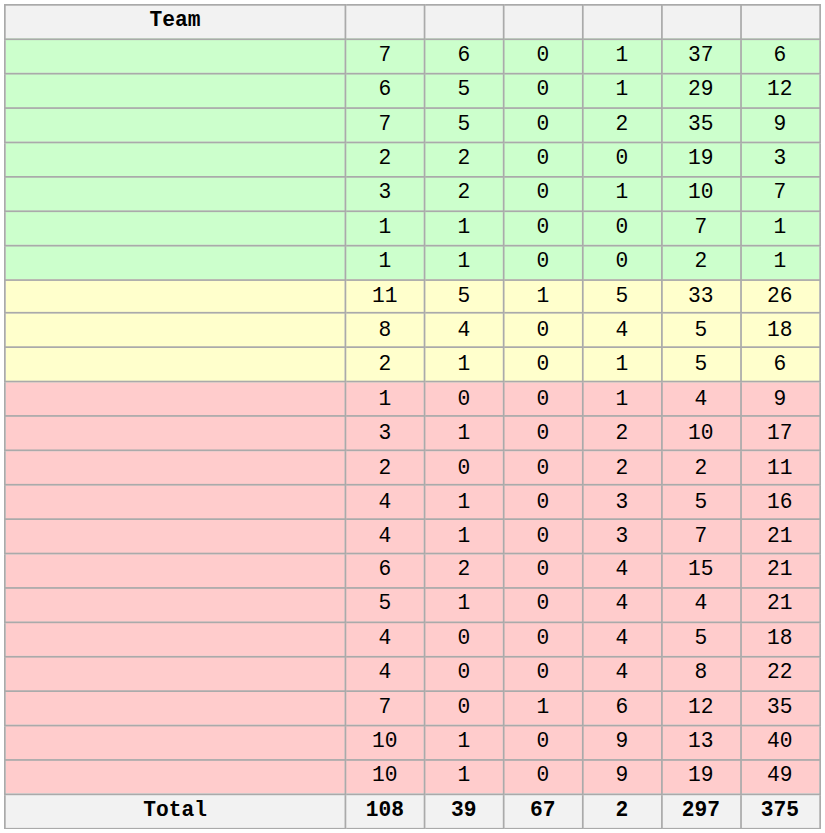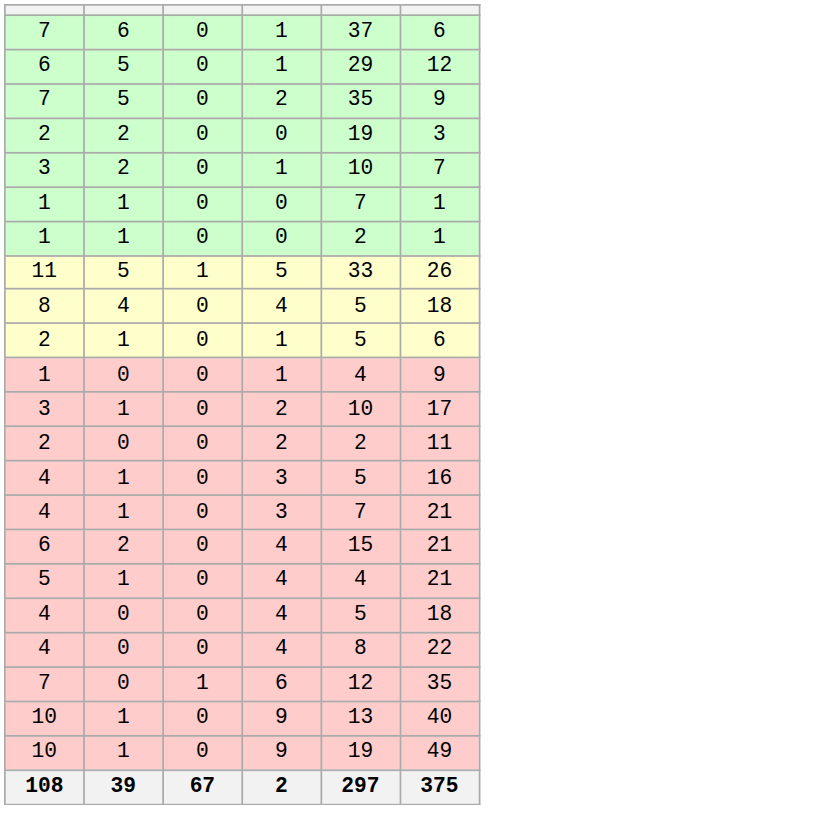- column: Team | Total
